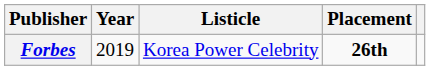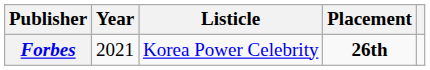Forbes | Year: 2019 -> 2021
